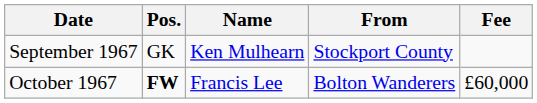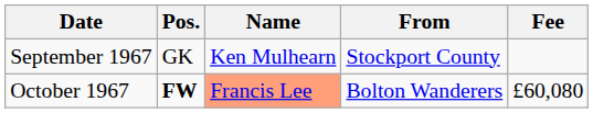October 1967 | Name: no background -> lightsalmon background
October 1967 | Fee: £60,000 -> £60,080
